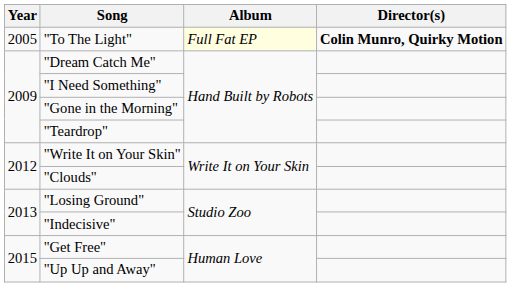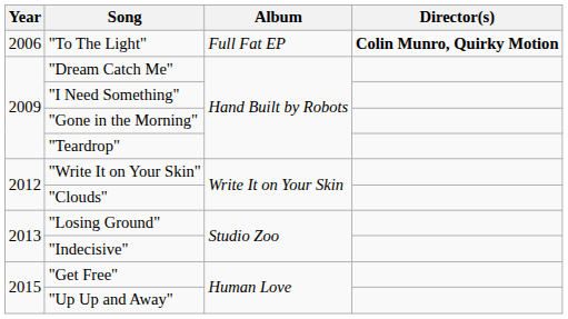"To The Light" | Year: 2005 -> 2006
"To The Light" | Album: lightyellow background -> no background
